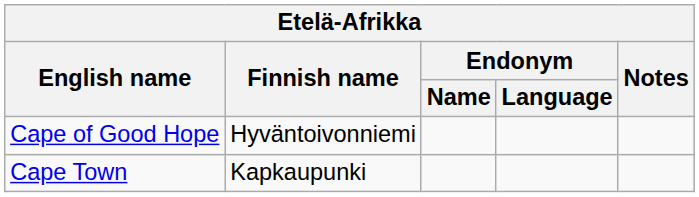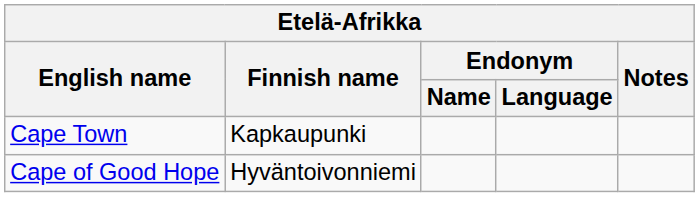rows swapped: Cape Town <-> Cape of Good Hope
